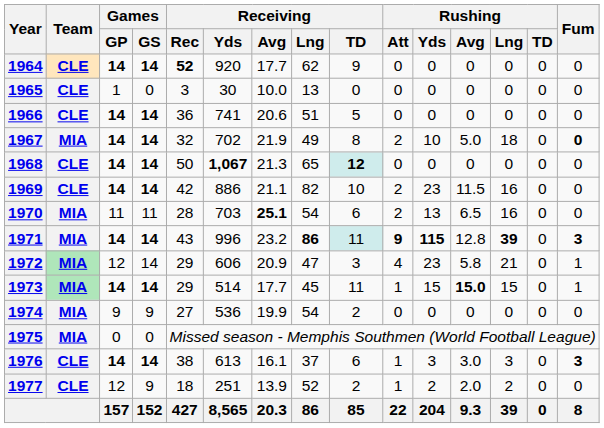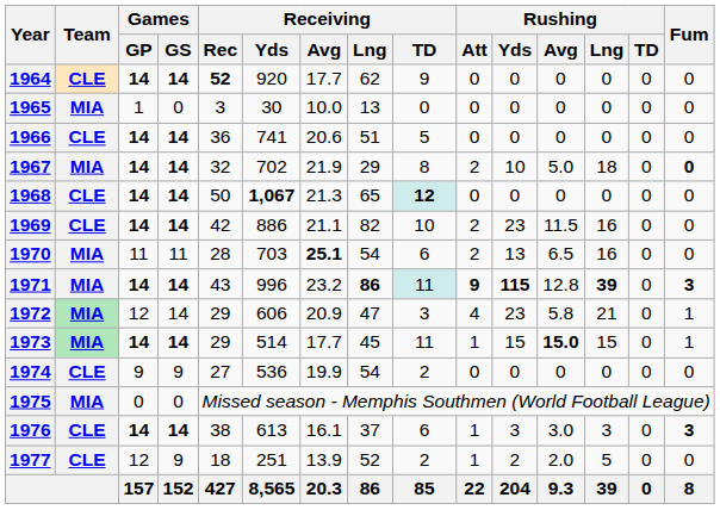1965 | Team: CLE -> MIA
1967 | Receiving / Lng: 49 -> 29
1974 | Team: MIA -> CLE
1977 | Rushing / Lng: 2 -> 5
